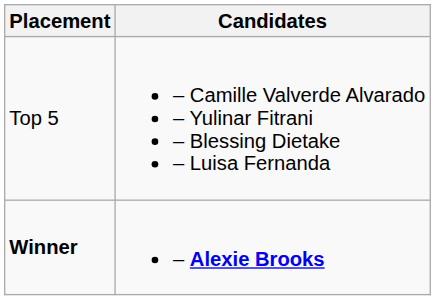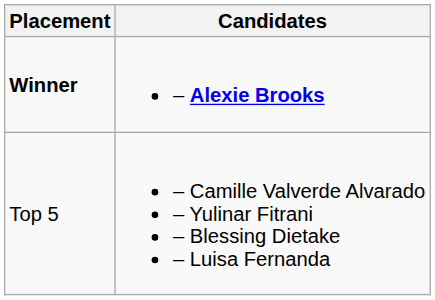rows swapped: Winner <-> Top 5
